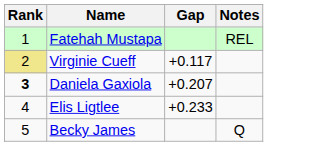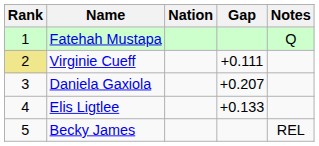+ column: Nation
Fatehah Mustapa | Notes: REL -> Q
Virginie Cueff | Gap: +0.117 -> +0.111
Daniela Gaxiola | Rank: bold -> normal
Elis Ligtlee | Gap: +0.233 -> +0.133
Becky James | Notes: Q -> REL
